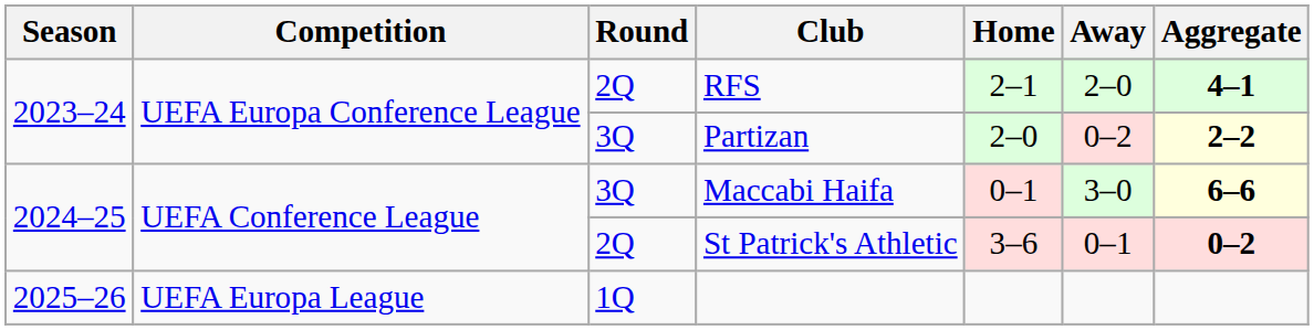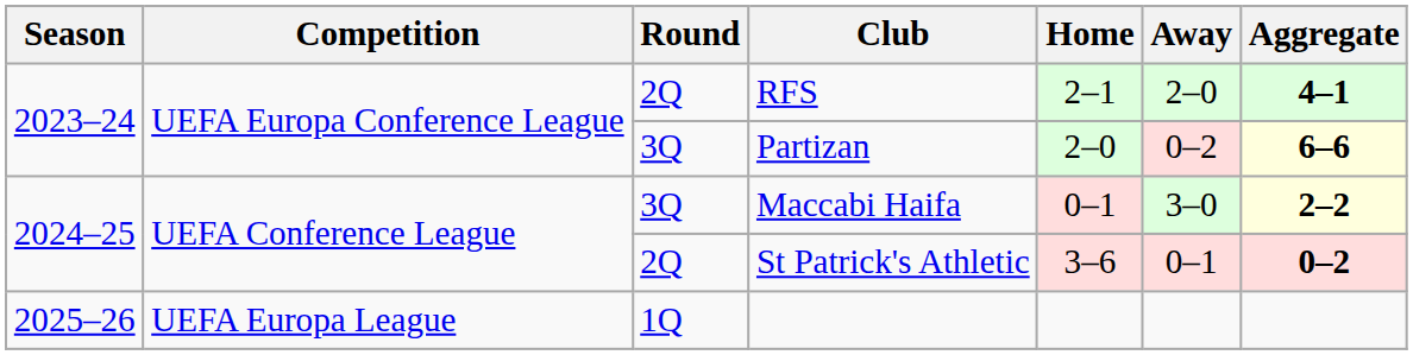Partizan | Aggregate: 2–2 -> 6–6
Maccabi Haifa | Aggregate: 6–6 -> 2–2
